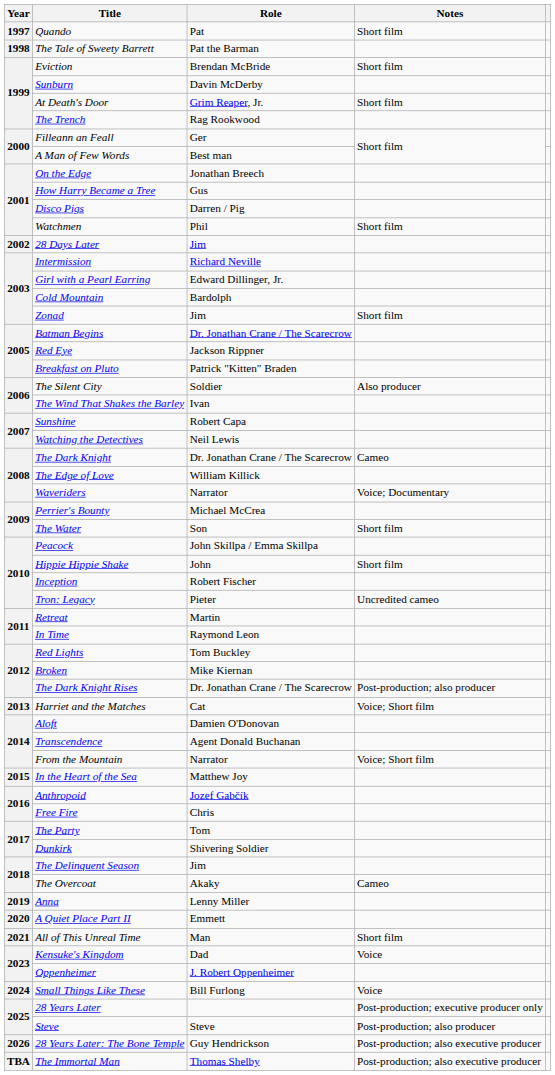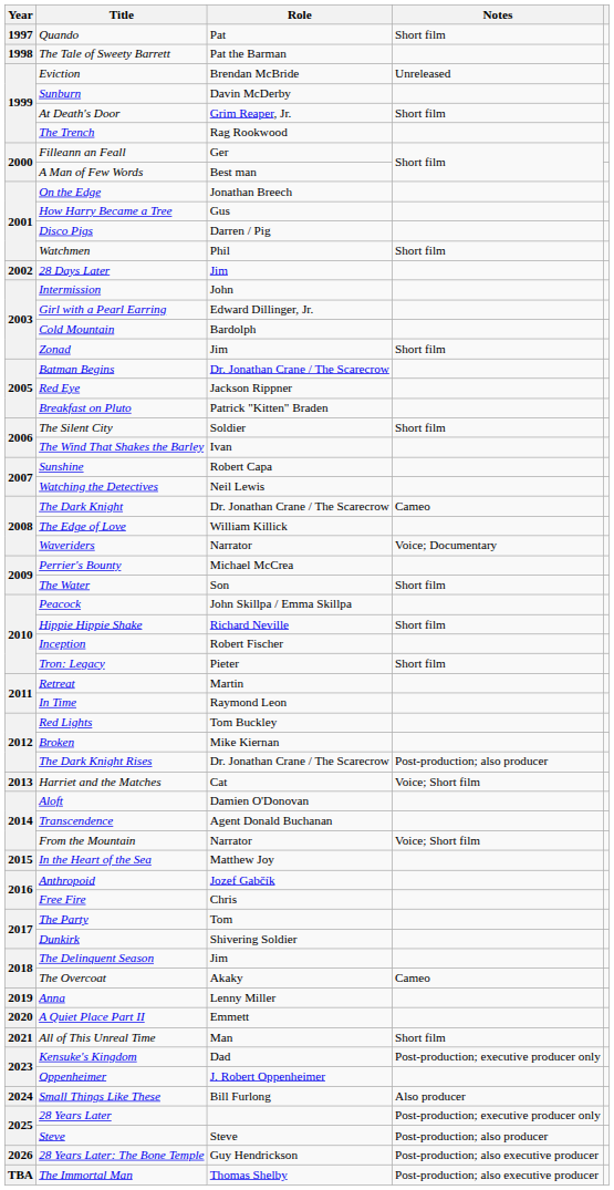Eviction | Notes: Short film -> Unreleased
Intermission | Role: Richard Neville -> John
The Silent City | Notes: Also producer -> Short film
Hippie Hippie Shake | Role: John -> Richard Neville
Tron: Legacy | Notes: Uncredited cameo -> Short film
Kensuke's Kingdom | Notes: Voice -> Post-production; executive producer only
Small Things Like These | Notes: Voice -> Also producer
